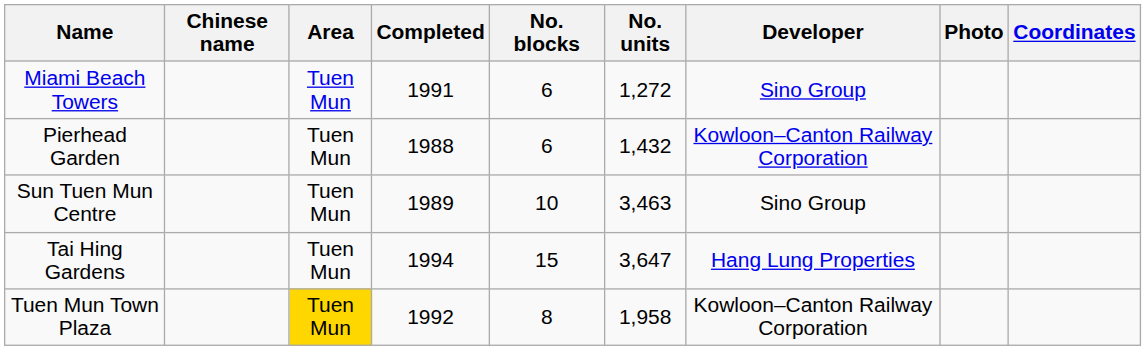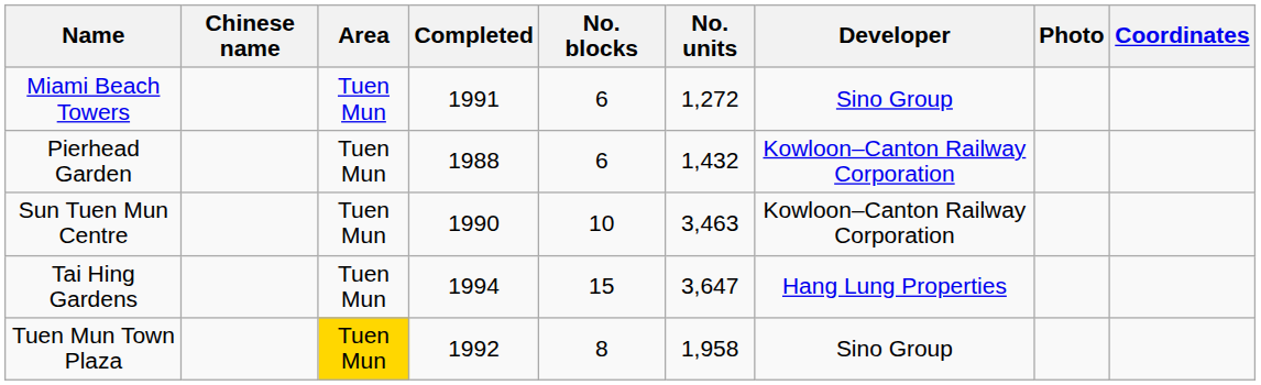Sun Tuen Mun Centre | Completed: 1989 -> 1990
Sun Tuen Mun Centre | Developer: Sino Group -> Kowloon–Canton Railway Corporation
Tuen Mun Town Plaza | Developer: Kowloon–Canton Railway Corporation -> Sino Group
